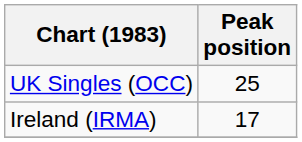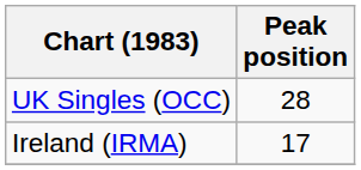UK Singles (OCC) | Peak position: 25 -> 28
